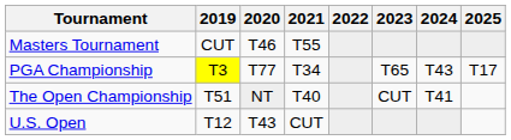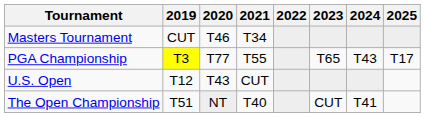Masters Tournament | 2021: T55 -> T34
PGA Championship | 2021: T34 -> T55
rows swapped: U.S. Open <-> The Open Championship
